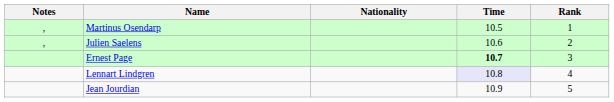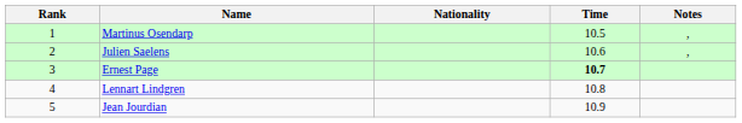columns swapped: Rank <-> Notes
Lennart Lindgren | Time: lavender background -> no background
